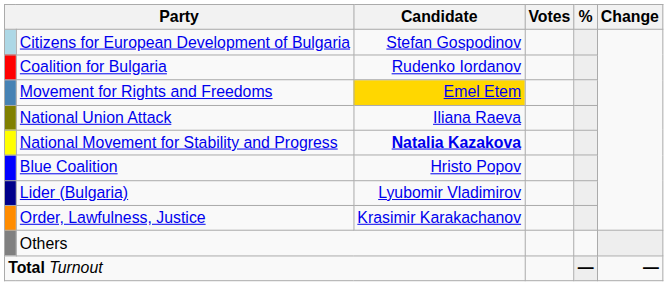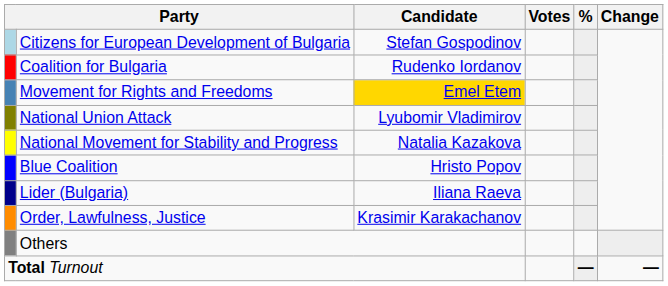National Union Attack | Candidate: Iliana Raeva -> Lyubomir Vladimirov
National Movement for Stability and Progress | Candidate: bold -> normal
Lider (Bulgaria) | Candidate: Lyubomir Vladimirov -> Iliana Raeva
